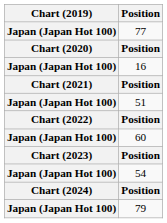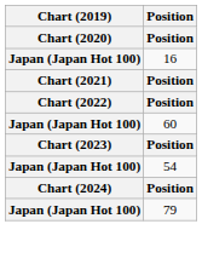- row: Japan (Japan Hot 100) | 77
- row: Japan (Japan Hot 100) | 51
